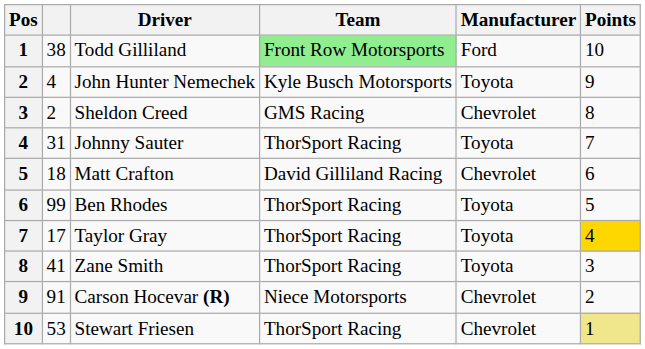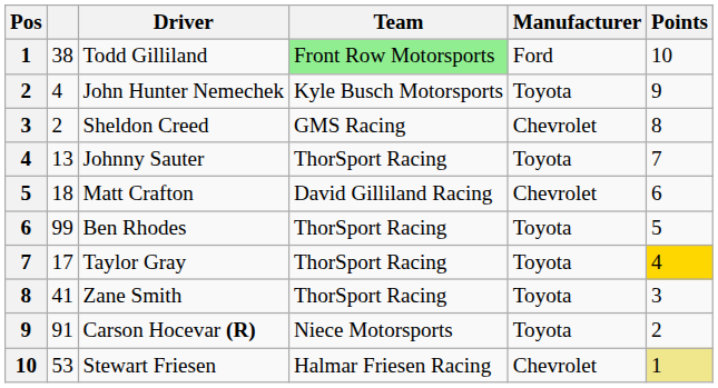Johnny Sauter | column 2: 31 -> 13
Carson Hocevar (R) | Manufacturer: Chevrolet -> Toyota
Stewart Friesen | Team: ThorSport Racing -> Halmar Friesen Racing
